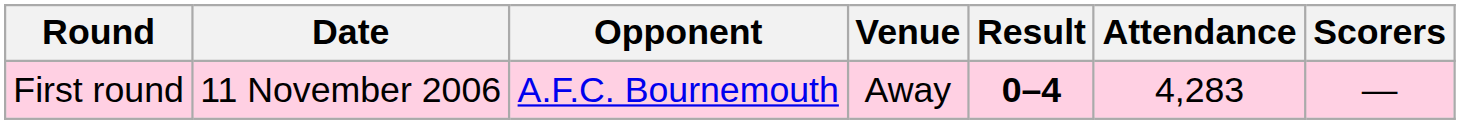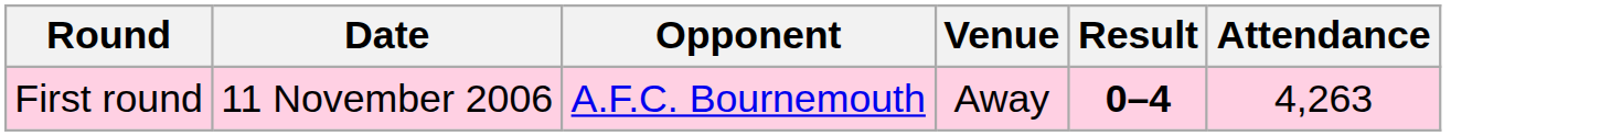- column: Scorers | —
First round | Attendance: 4,283 -> 4,263
